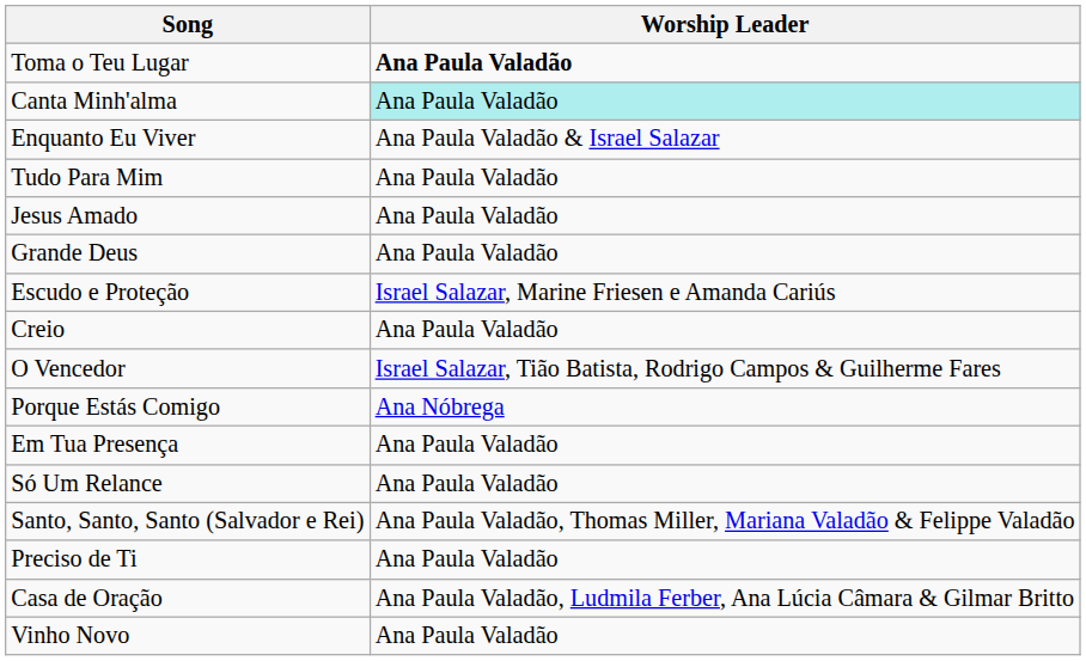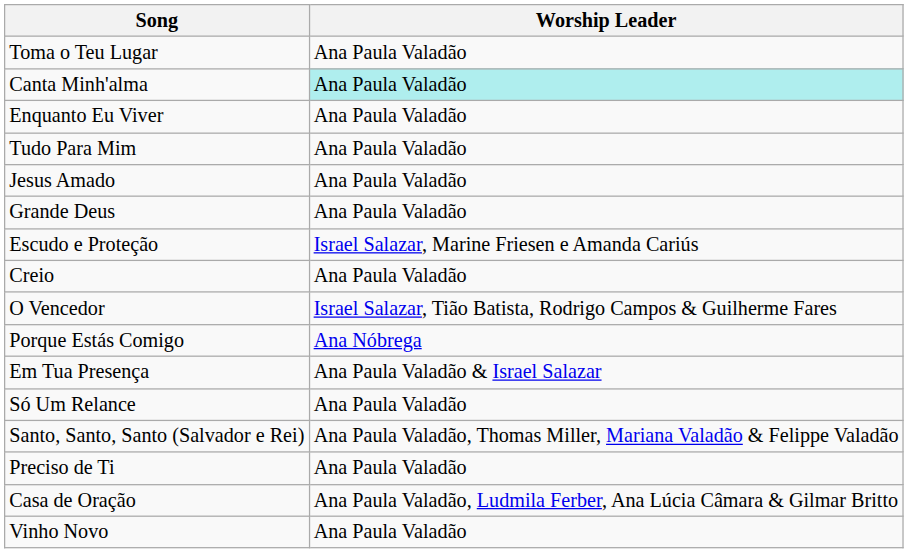Toma o Teu Lugar | Worship Leader: bold -> normal
Enquanto Eu Viver | Worship Leader: Ana Paula Valadão & Israel Salazar -> Ana Paula Valadão
Em Tua Presença | Worship Leader: Ana Paula Valadão -> Ana Paula Valadão & Israel Salazar
